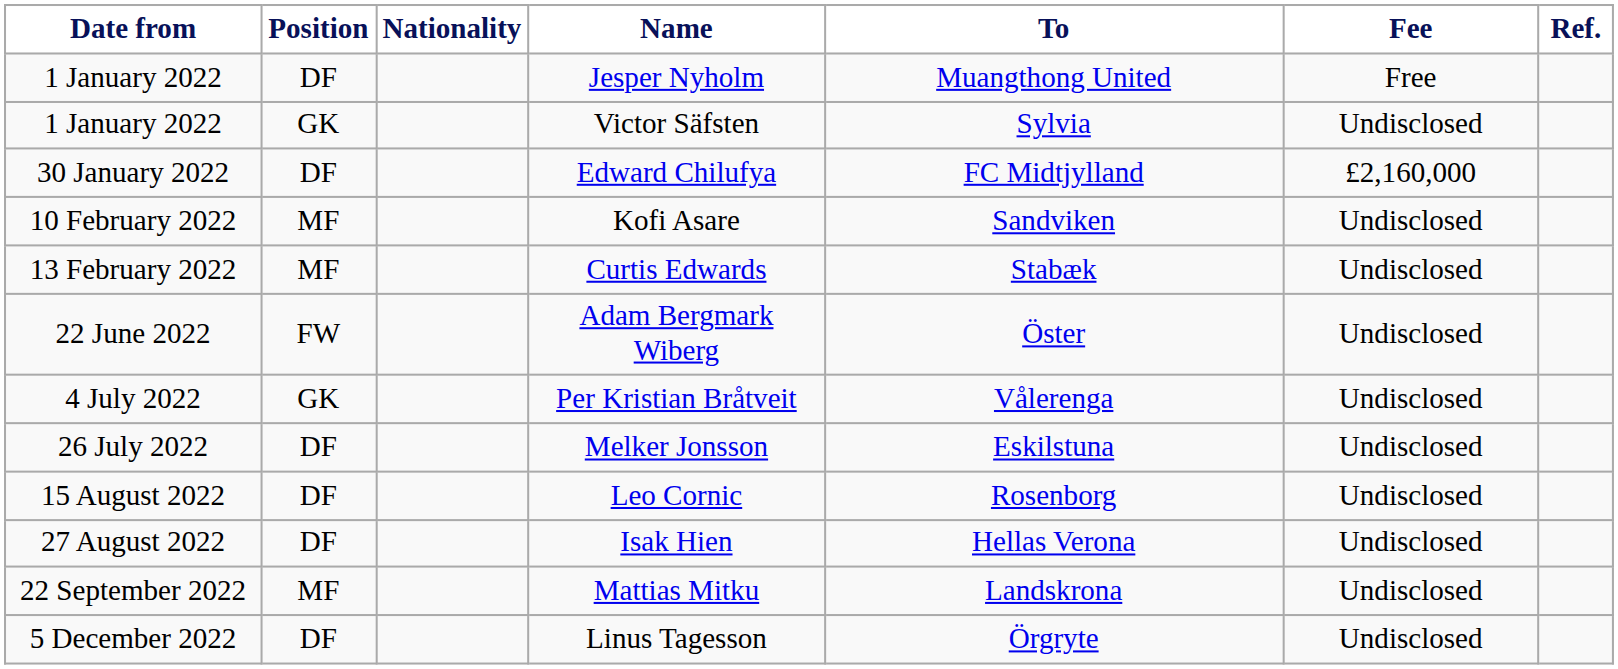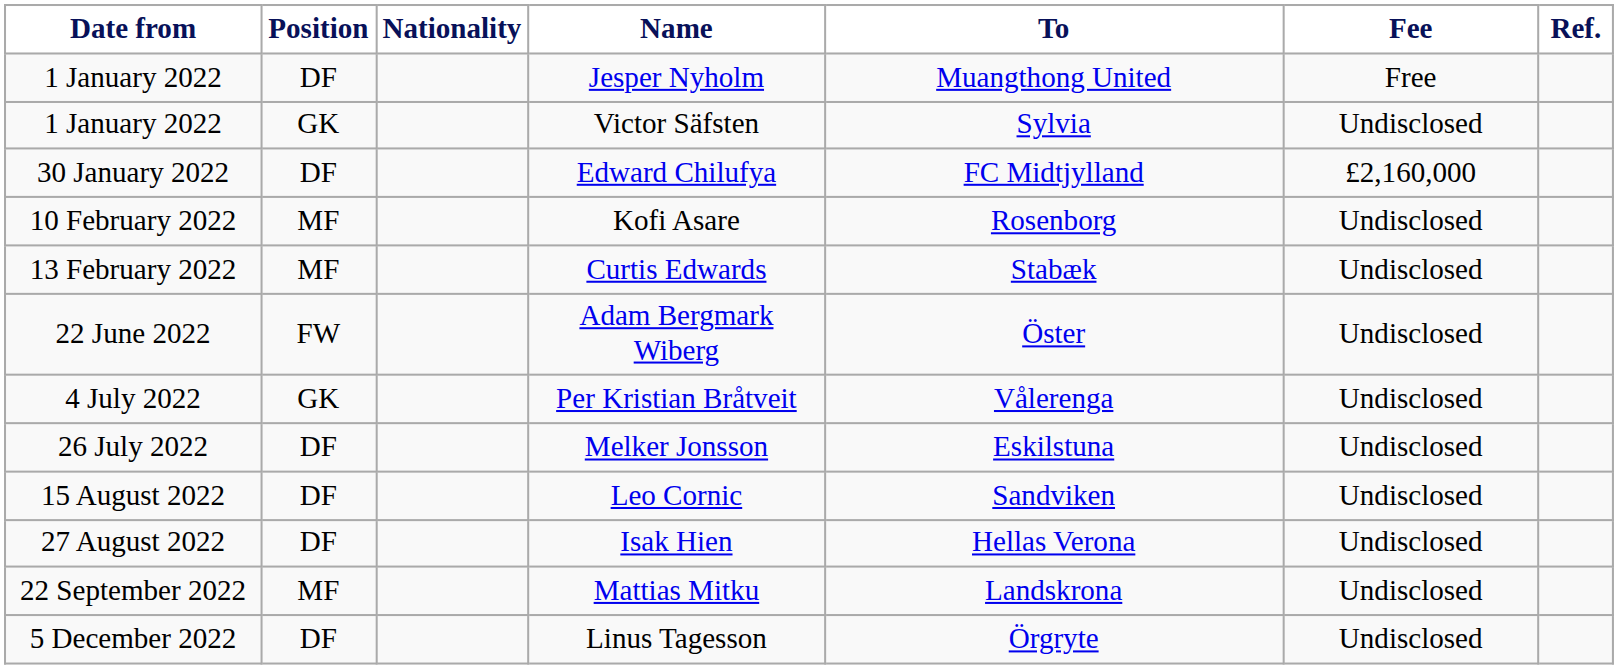Kofi Asare | To: Sandviken -> Rosenborg
Leo Cornic | To: Rosenborg -> Sandviken
